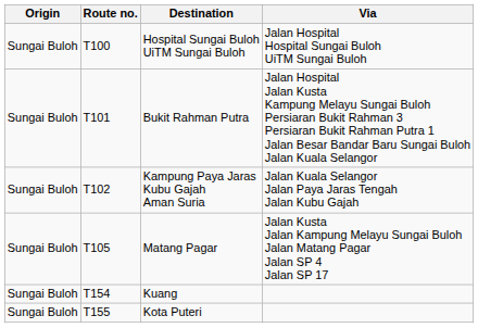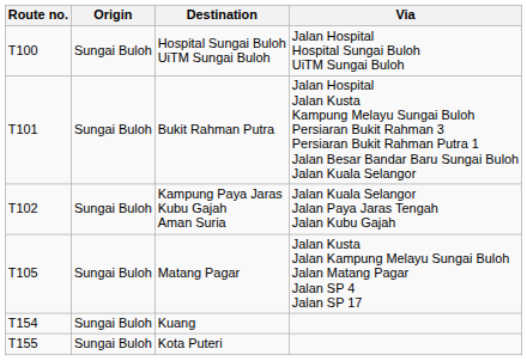columns swapped: Route no. <-> Origin
